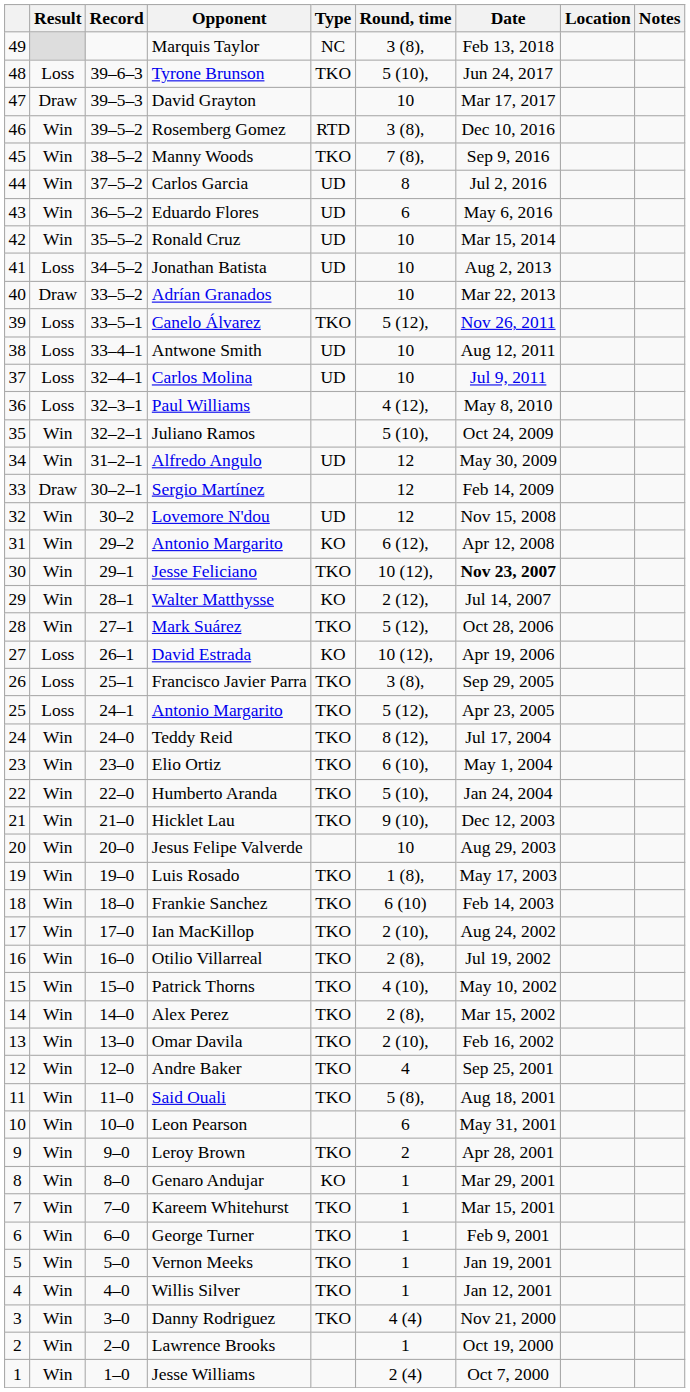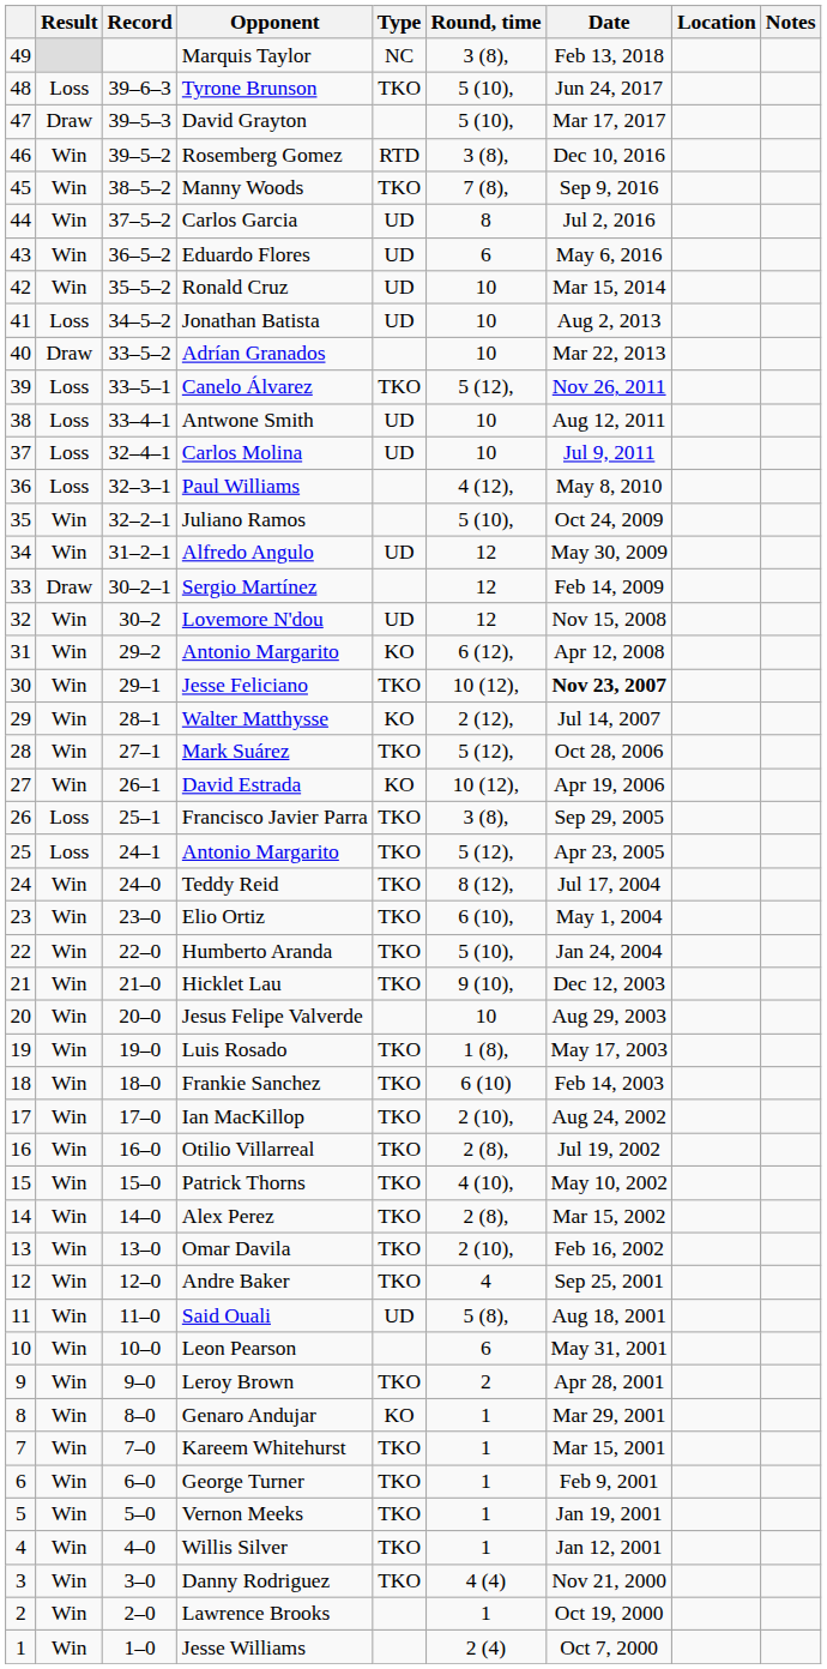David Grayton | Round, time: 10 -> 5 (10),
David Estrada | Result: Loss -> Win
Said Ouali | Type: TKO -> UD
